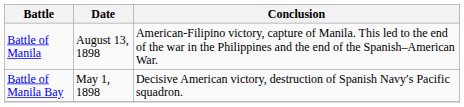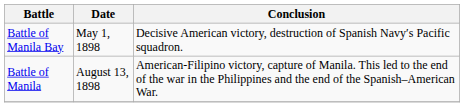rows swapped: Battle of Manila Bay <-> Battle of Manila
